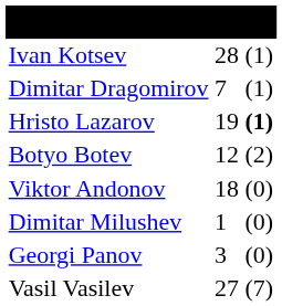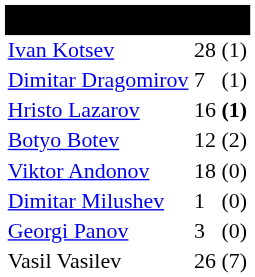Hristo Lazarov | column 2: 19 -> 16
Vasil Vasilev | column 2: 27 -> 26
